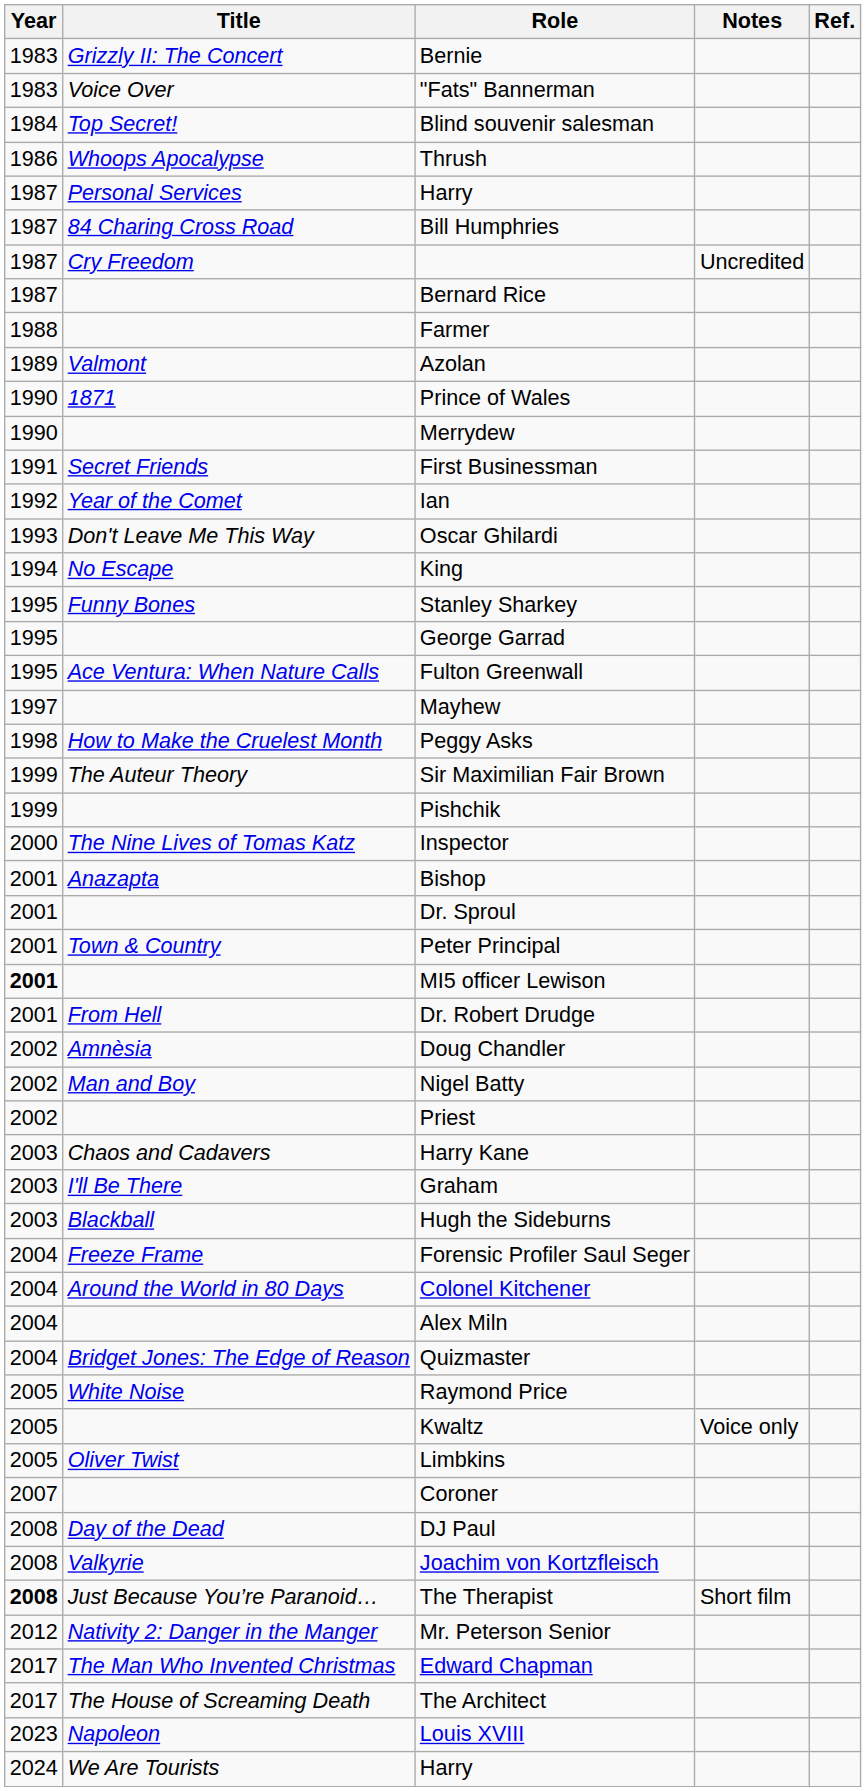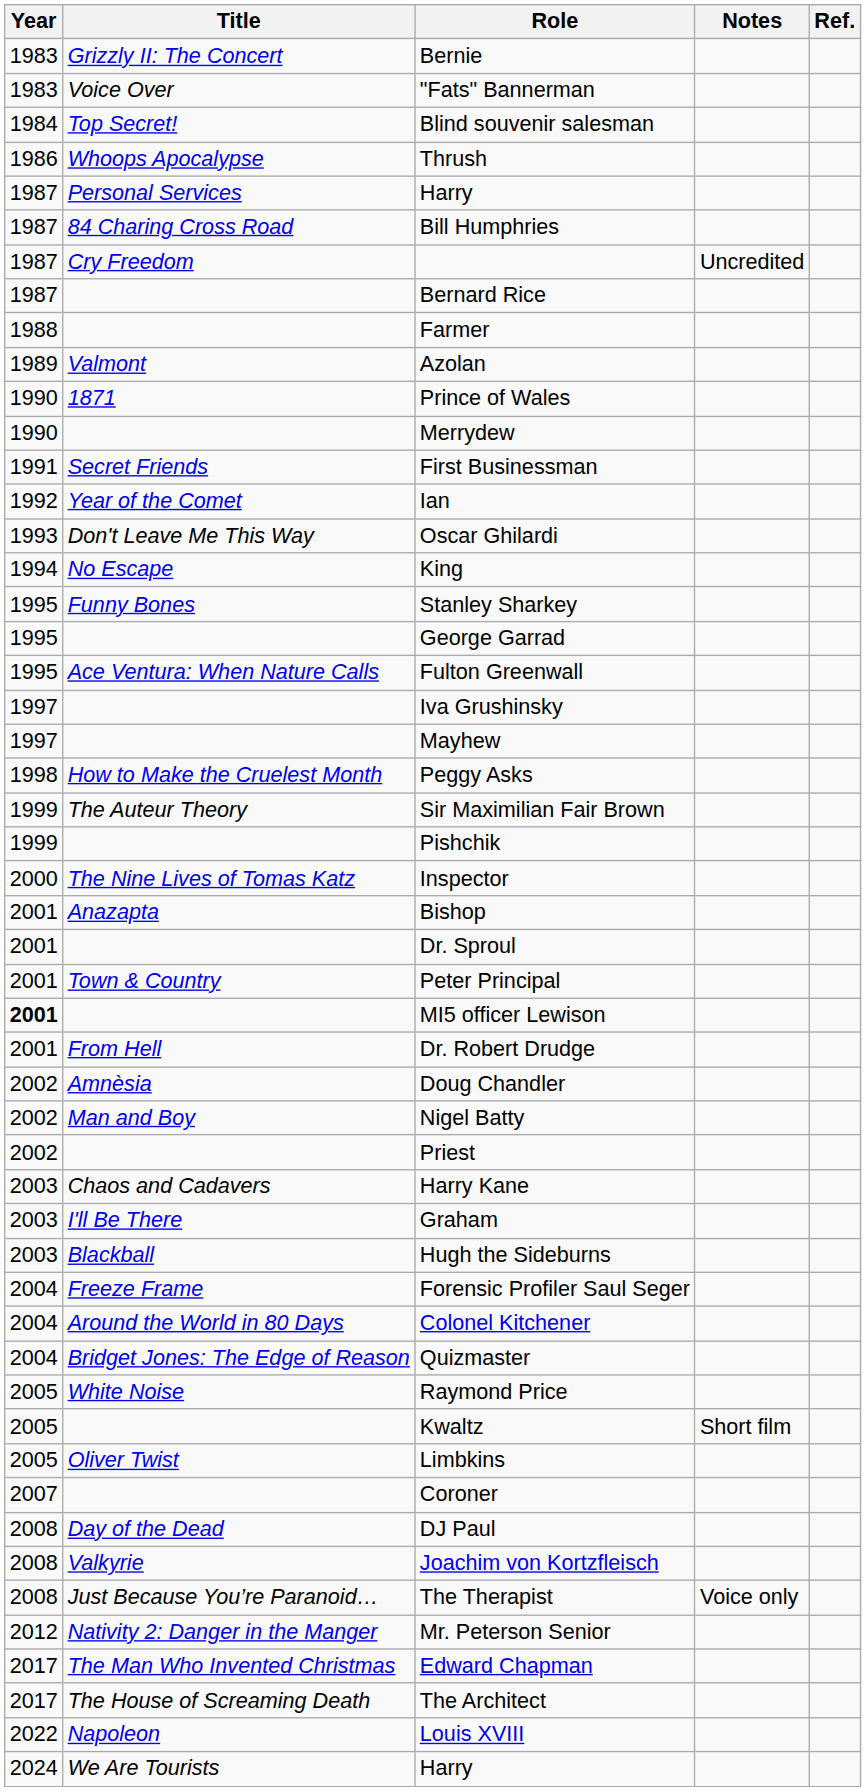+ row: 1997 | Iva Grushinsky
- row: 2004 | Alex Miln
Kwaltz | Notes: Voice only -> Short film
The Therapist | Year: bold -> normal
The Therapist | Notes: Short film -> Voice only
Louis XVIII | Year: 2023 -> 2022
